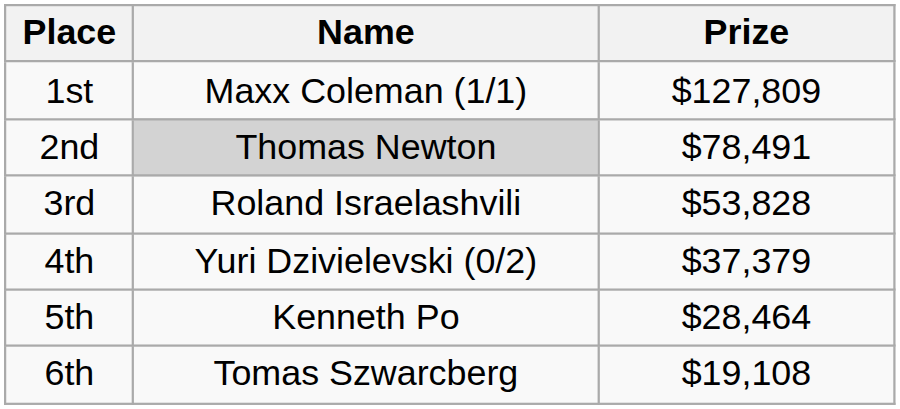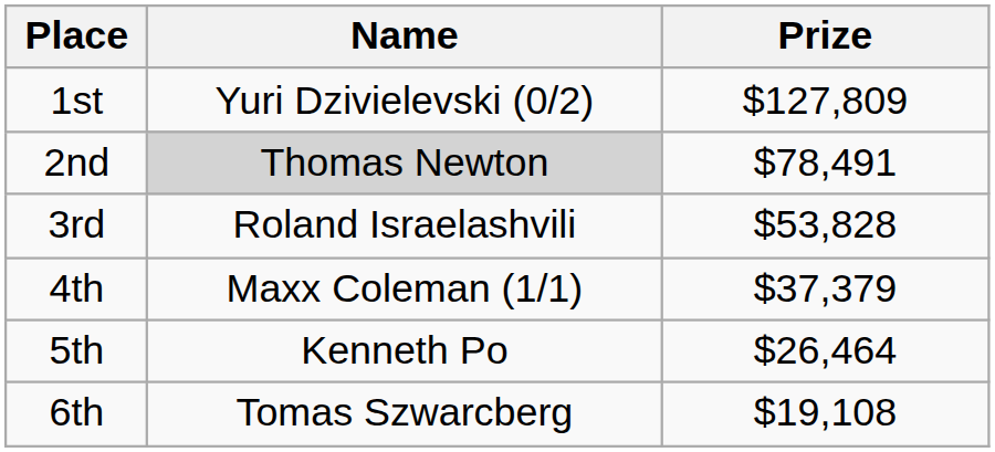1st | Name: Maxx Coleman (1/1) -> Yuri Dzivielevski (0/2)
4th | Name: Yuri Dzivielevski (0/2) -> Maxx Coleman (1/1)
5th | Prize: $28,464 -> $26,464
